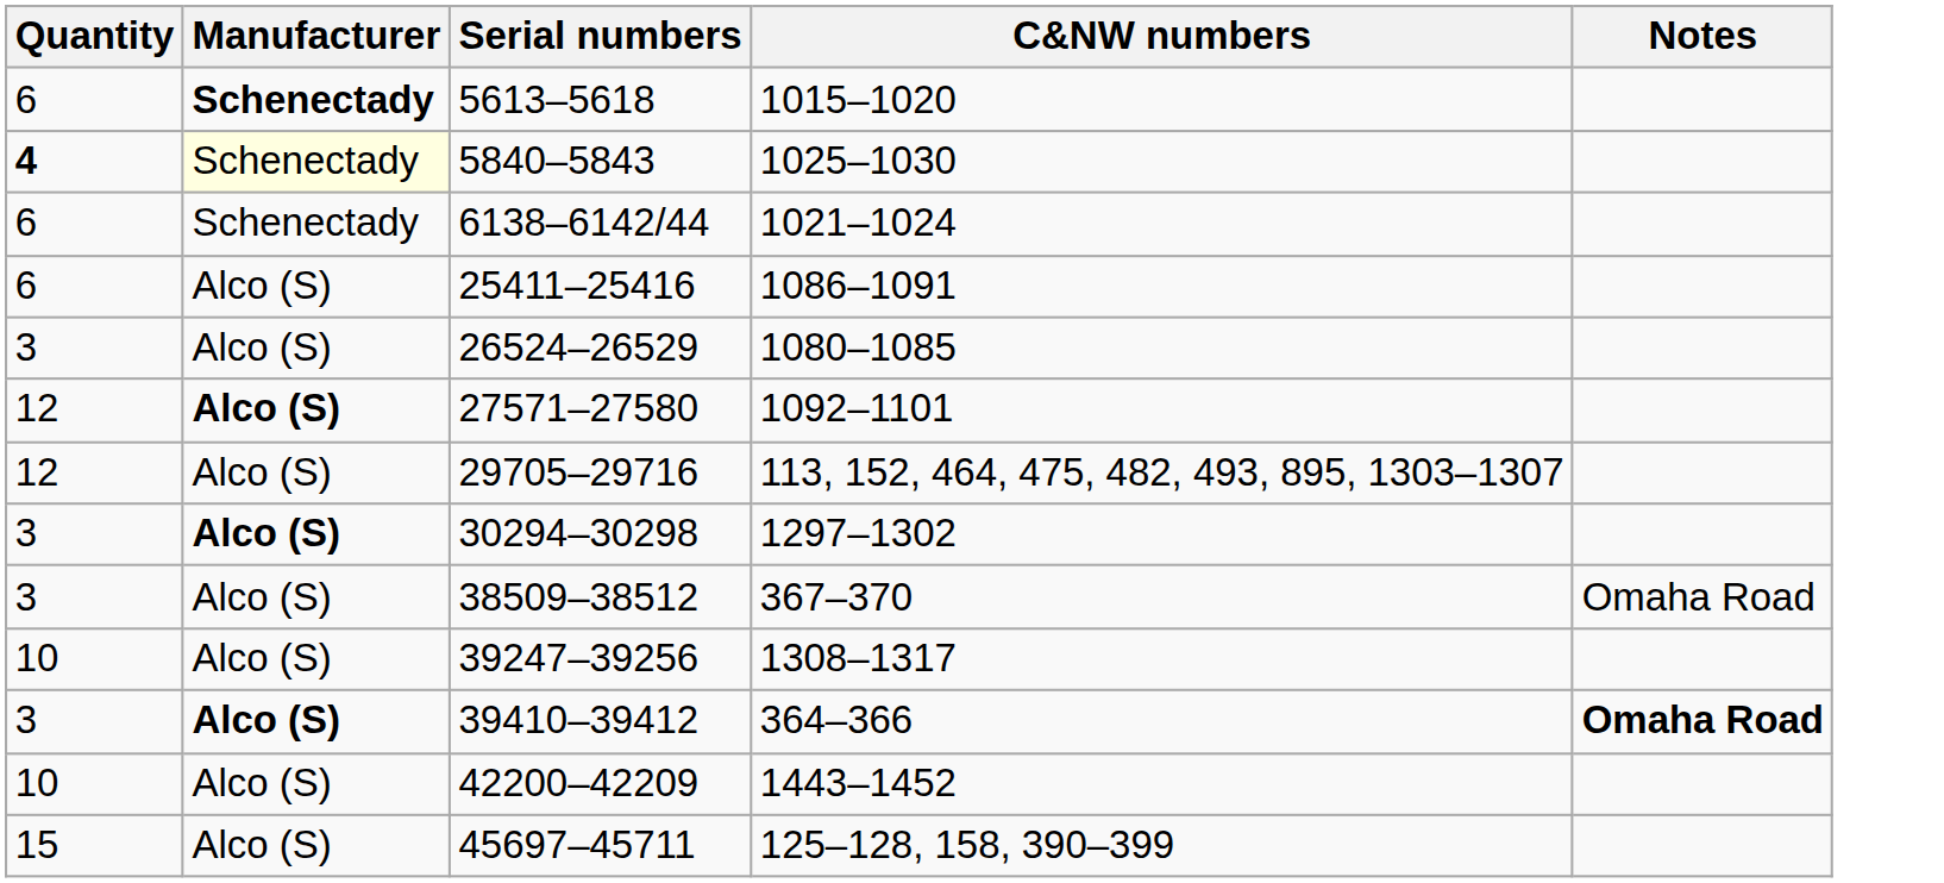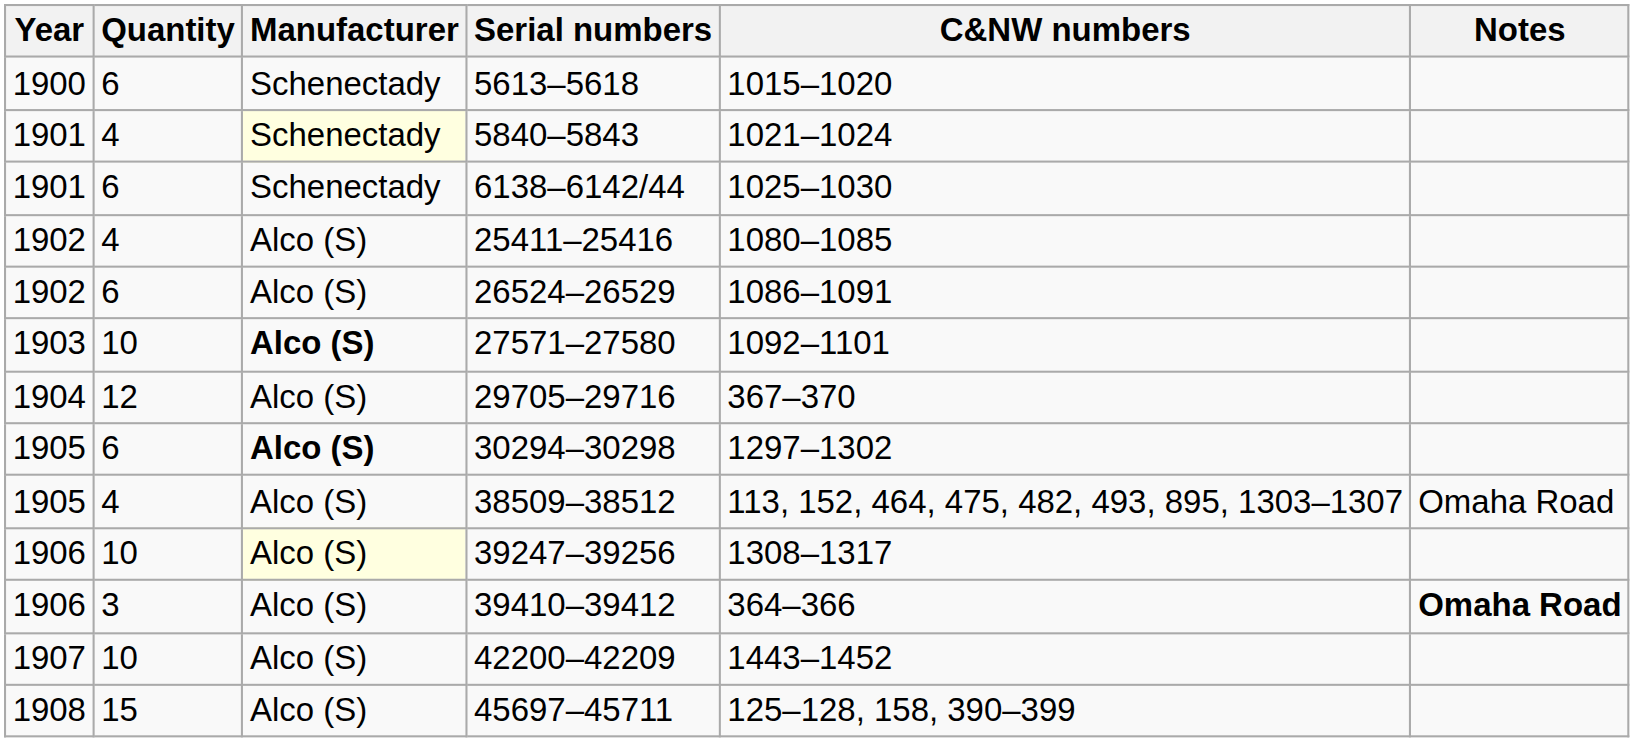+ column: Year | 1900 | 1901 | 1901 | 1902 | 1902 | 1903 | 1904 | 1905 | 1905 | 1906 | 1906 | 1907 | 1908
5613–5618 | Manufacturer: bold -> normal
5840–5843 | Quantity: bold -> normal
5840–5843 | C&NW numbers: 1025–1030 -> 1021–1024
6138–6142/44 | C&NW numbers: 1021–1024 -> 1025–1030
25411–25416 | Quantity: 6 -> 4
25411–25416 | C&NW numbers: 1086–1091 -> 1080–1085
26524–26529 | Quantity: 3 -> 6
26524–26529 | C&NW numbers: 1080–1085 -> 1086–1091
27571–27580 | Quantity: 12 -> 10
29705–29716 | C&NW numbers: 113, 152, 464, 475, 482, 493, 895, 1303–1307 -> 367–370
30294–30298 | Quantity: 3 -> 6
38509–38512 | Quantity: 3 -> 4
38509–38512 | C&NW numbers: 367–370 -> 113, 152, 464, 475, 482, 493, 895, 1303–1307
39247–39256 | Manufacturer: no background -> lightyellow background
39410–39412 | Manufacturer: bold -> normal
